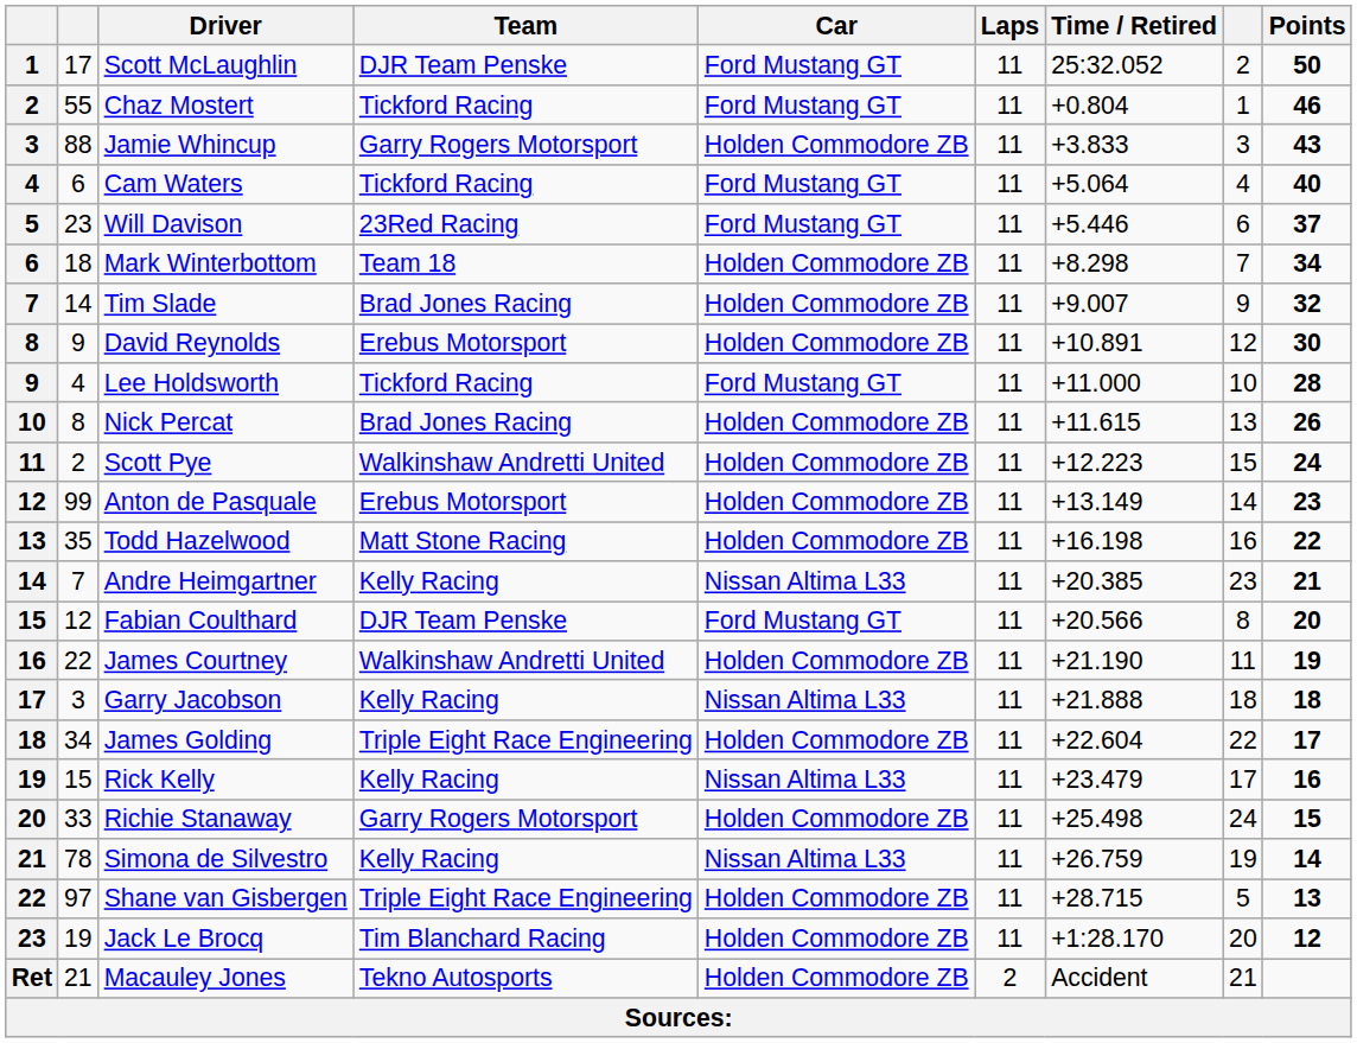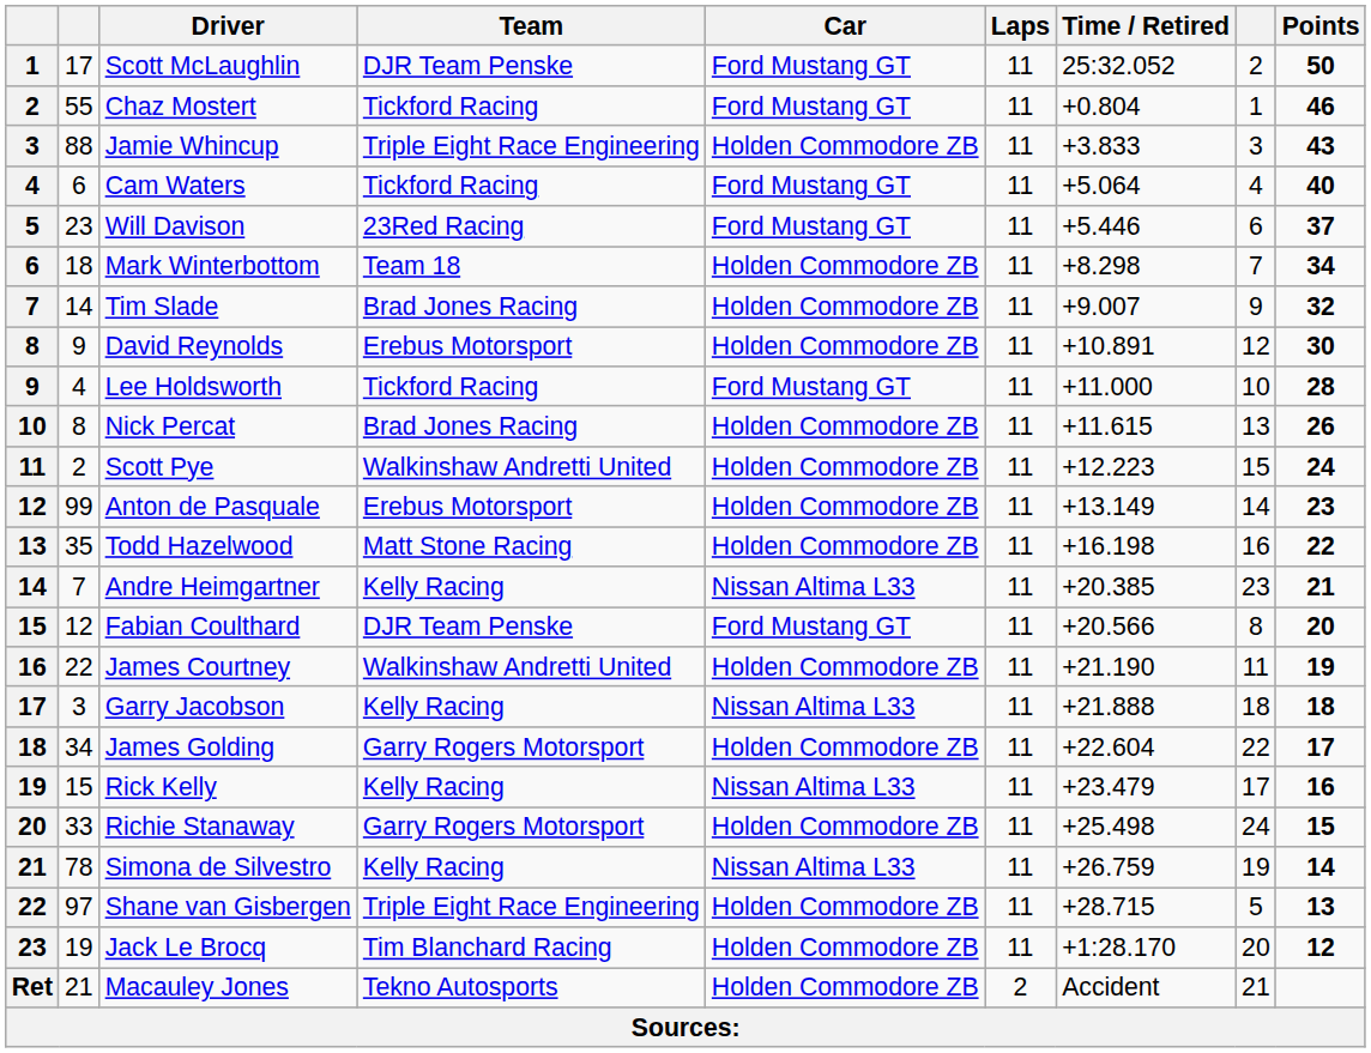Jamie Whincup | Team: Garry Rogers Motorsport -> Triple Eight Race Engineering
James Golding | Team: Triple Eight Race Engineering -> Garry Rogers Motorsport
